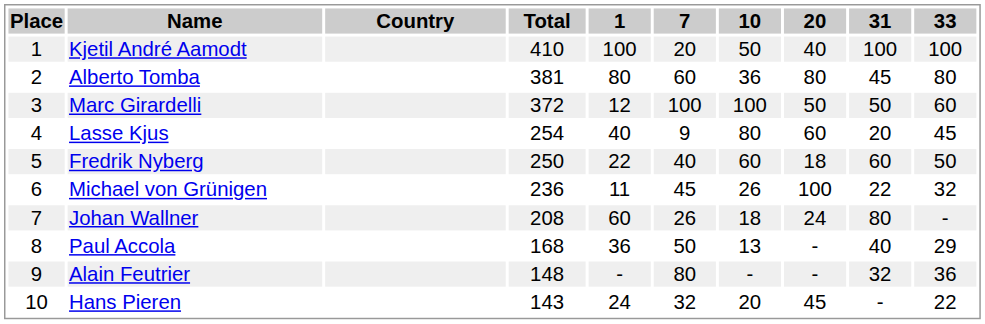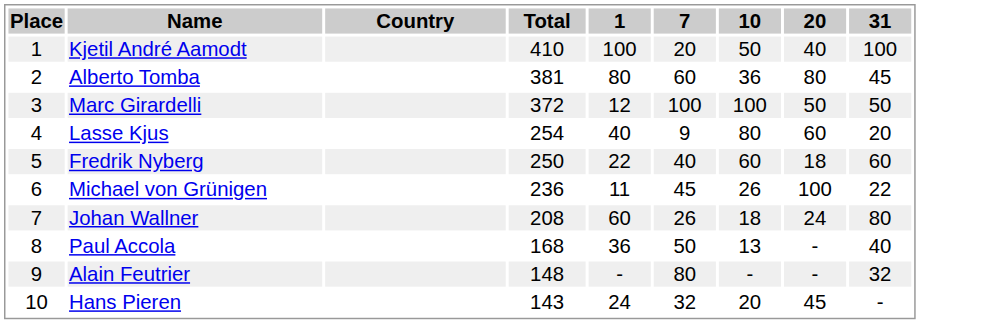- column: 33 | 100 | 80 | 60 | 45 | 50 | 32 | - | 29 | 36 | 22
